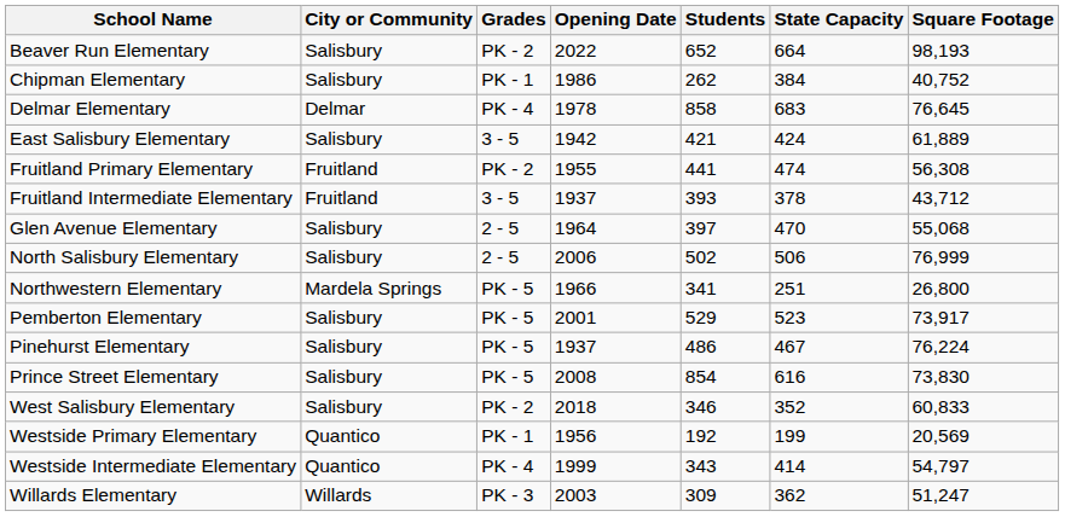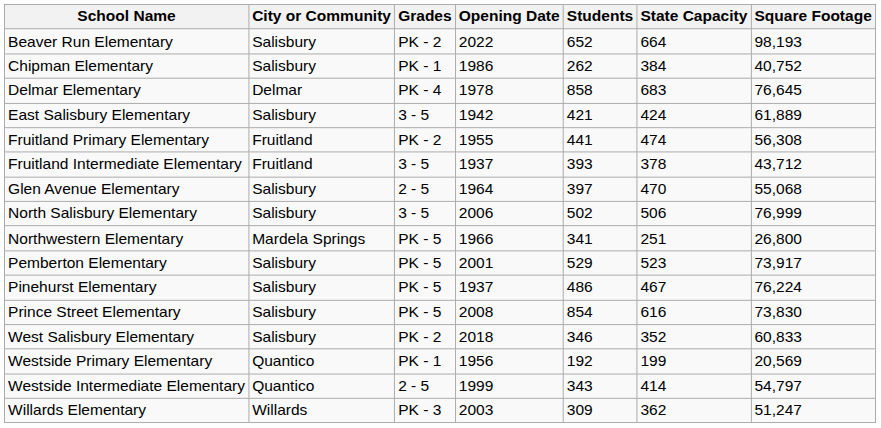North Salisbury Elementary | Grades: 2 - 5 -> 3 - 5
Westside Intermediate Elementary | Grades: PK - 4 -> 2 - 5
